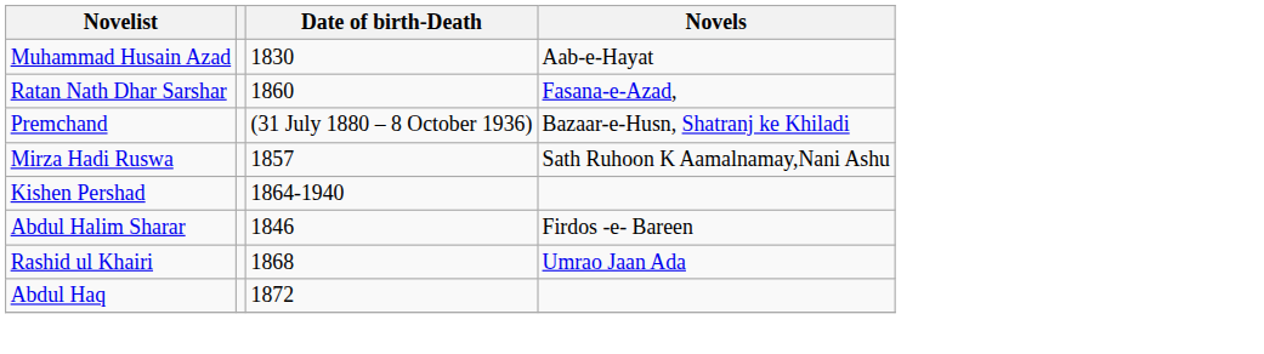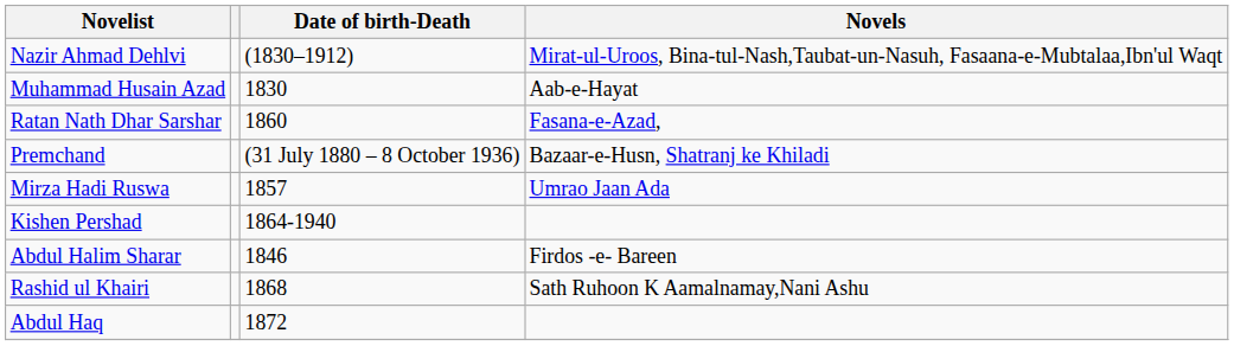+ row: Nazir Ahmad Dehlvi | (1830–1912) | Mirat-ul-Uroos, Bina-tul-Nash,Taubat-un-Nasuh, Fasaana-e-Mubtalaa,Ibn'ul Waqt
Mirza Hadi Ruswa | Novels: Sath Ruhoon K Aamalnamay,Nani Ashu -> Umrao Jaan Ada
Rashid ul Khairi | Novels: Umrao Jaan Ada -> Sath Ruhoon K Aamalnamay,Nani Ashu
